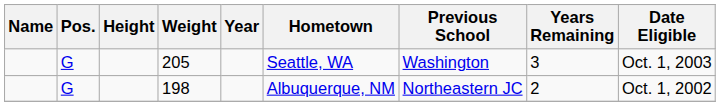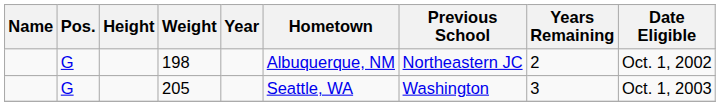rows swapped: 198 <-> 205
